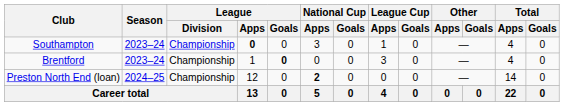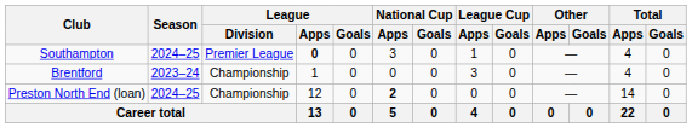Southampton | Season: 2023–24 -> 2024–25
Southampton | League / Division: Championship -> Premier League
Brentford | League / Goals: bold -> normal
